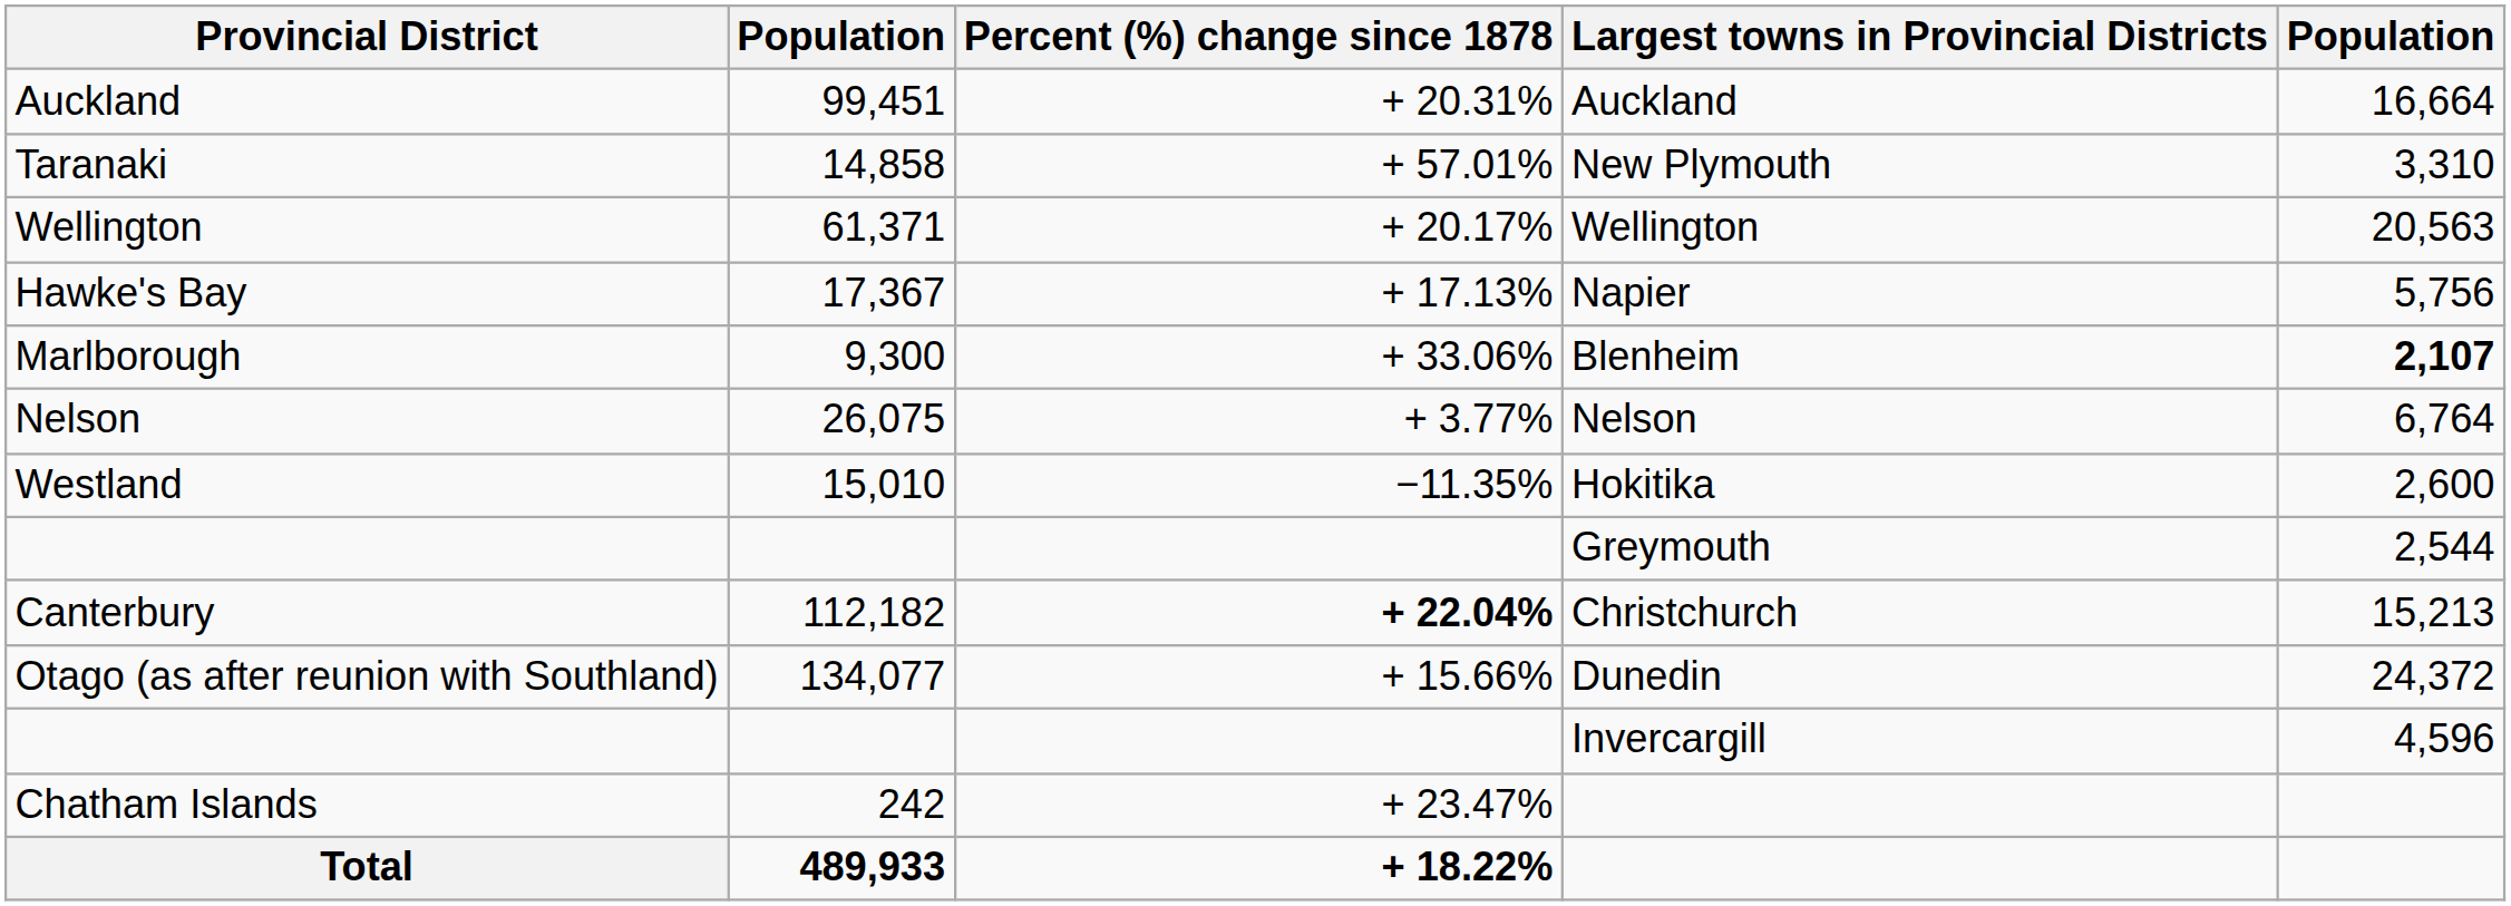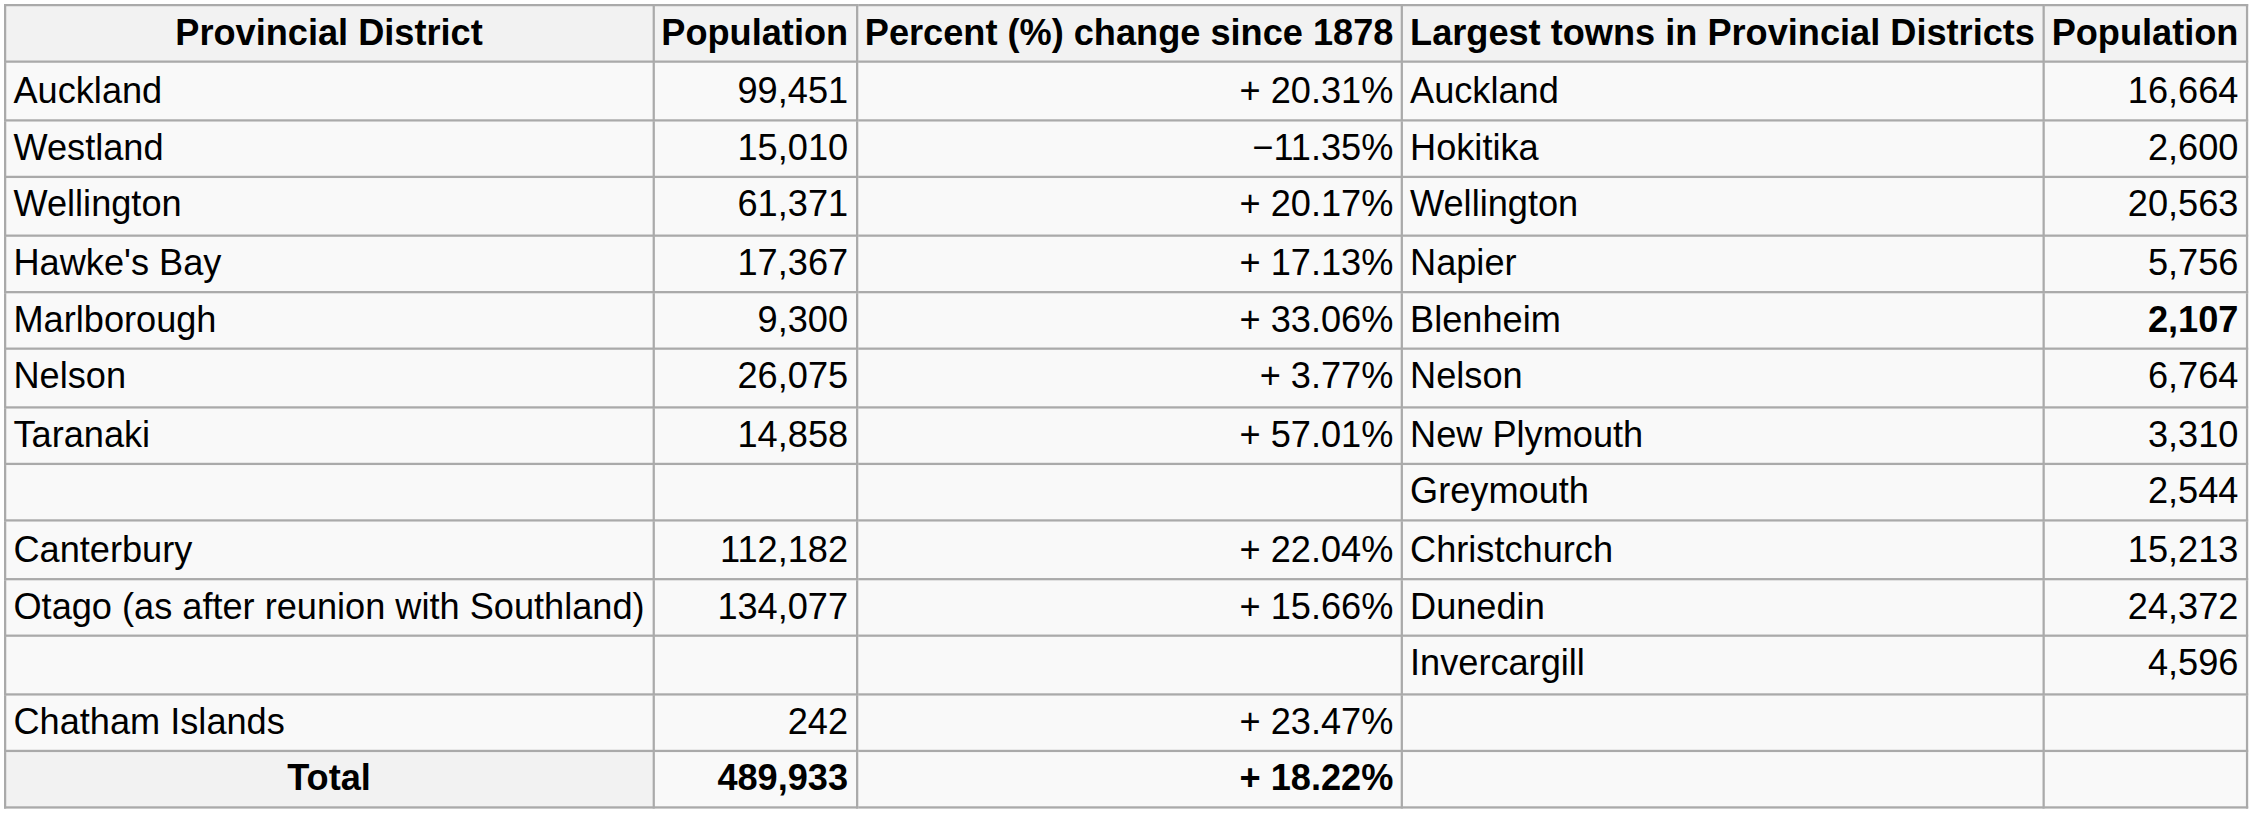rows swapped: Taranaki <-> Westland
Canterbury | Percent (%) change since 1878: bold -> normal
